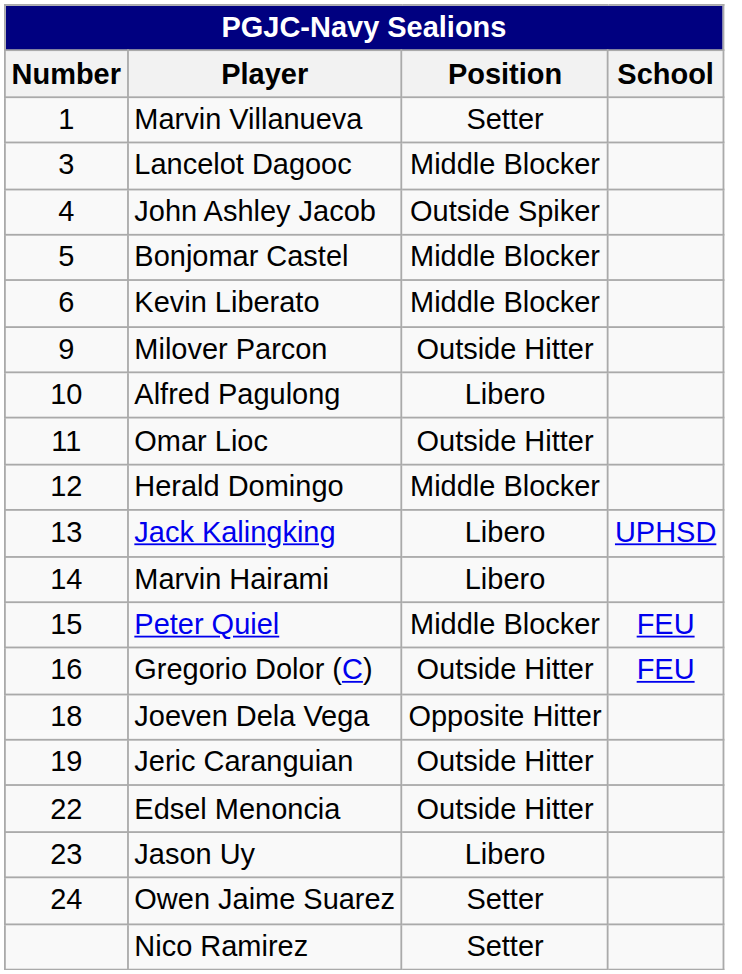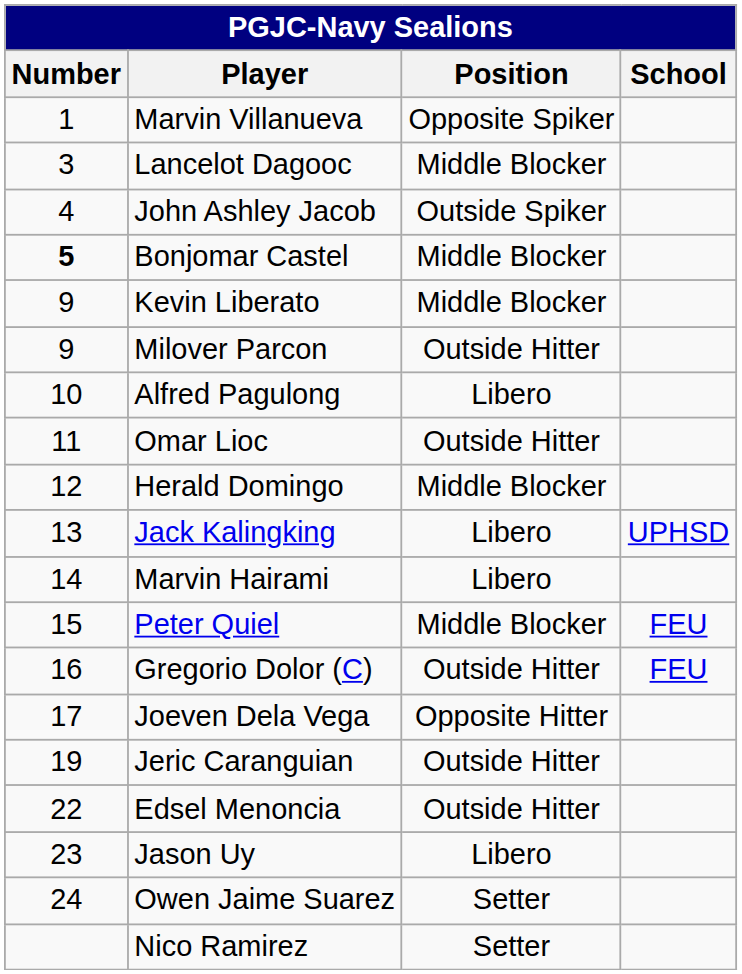Marvin Villanueva | Position: Setter -> Opposite Spiker
Bonjomar Castel | Number: normal -> bold
Kevin Liberato | Number: 6 -> 9
Joeven Dela Vega | Number: 18 -> 17
